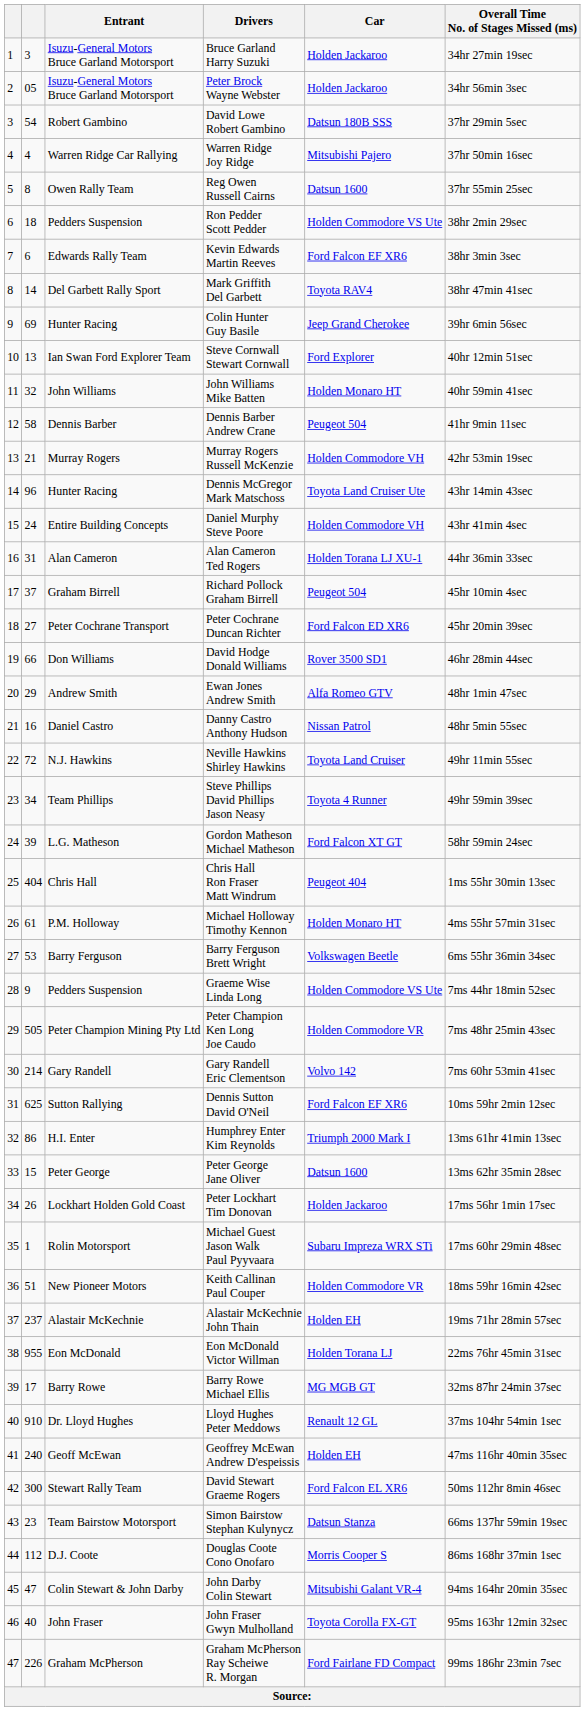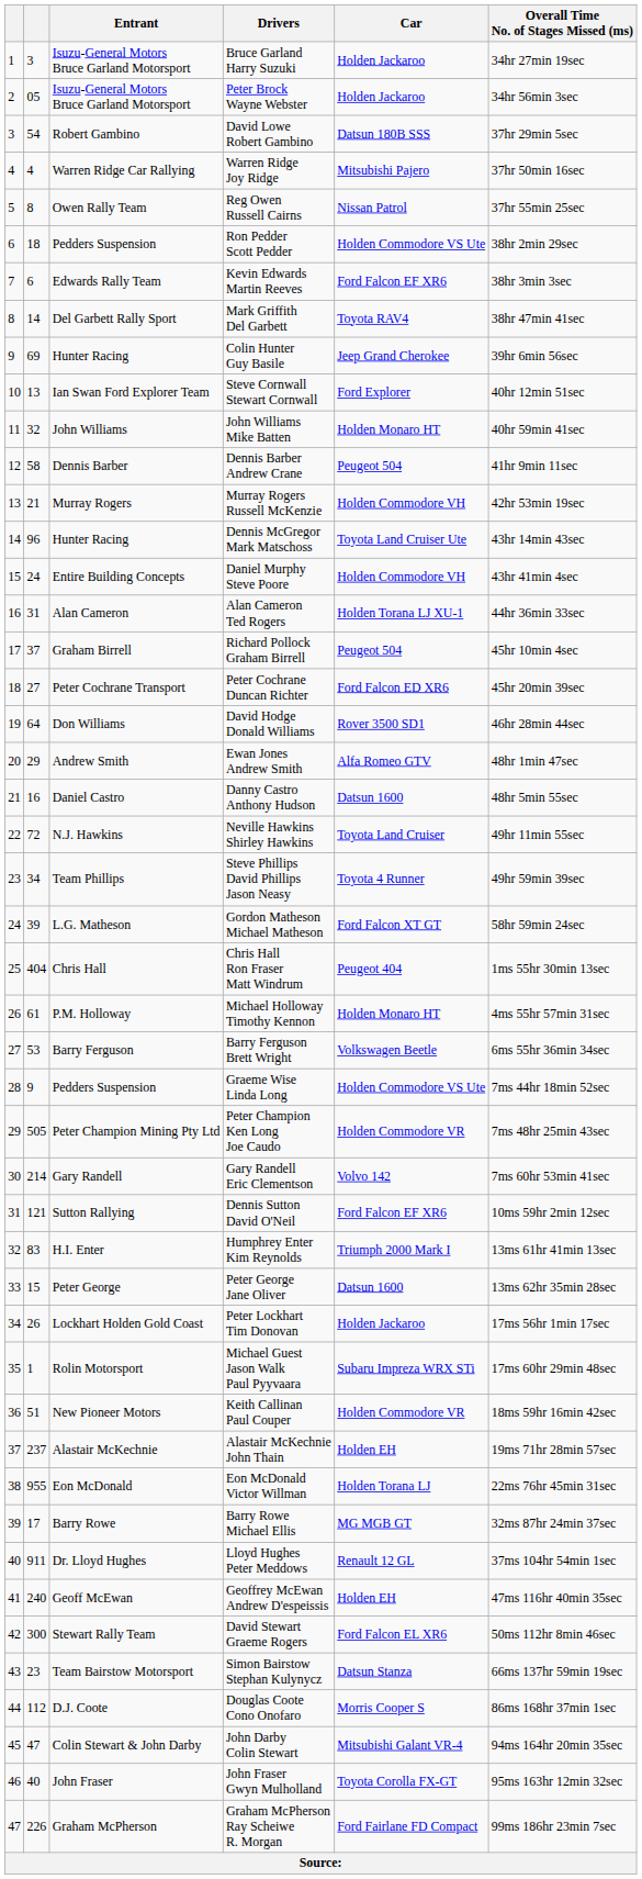Reg Owen Russell Cairns | Car: Datsun 1600 -> Nissan Patrol
David Hodge Donald Williams | column 2: 66 -> 64
Danny Castro Anthony Hudson | Car: Nissan Patrol -> Datsun 1600
Dennis Sutton David O'Neil | column 2: 625 -> 121
Humphrey Enter Kim Reynolds | column 2: 86 -> 83
Lloyd Hughes Peter Meddows | column 2: 910 -> 911
